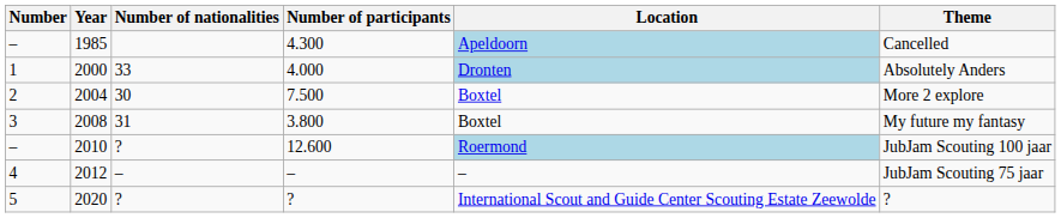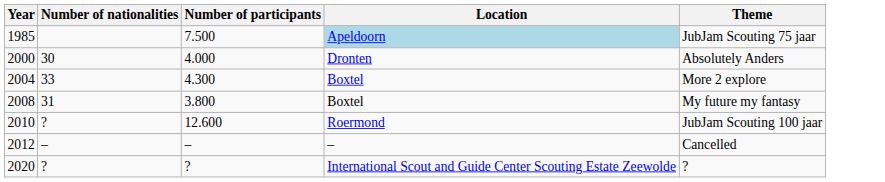- column: Number | – | 1 | 2 | 3 | – | 4 | 5
1985 | Number of participants: 4.300 -> 7.500
1985 | Theme: Cancelled -> JubJam Scouting 75 jaar
2000 | Number of nationalities: 33 -> 30
2000 | Location: lightblue background -> no background
2004 | Number of nationalities: 30 -> 33
2004 | Number of participants: 7.500 -> 4.300
2010 | Location: lightblue background -> no background
2012 | Theme: JubJam Scouting 75 jaar -> Cancelled
